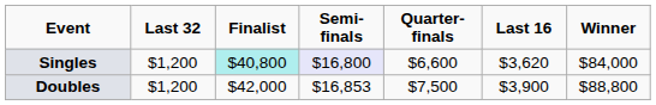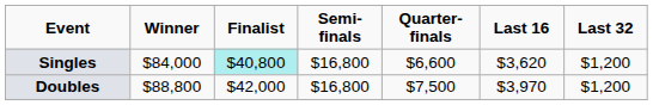columns swapped: Winner <-> Last 32
Singles | Semi-finals: lavender background -> no background
Doubles | Semi-finals: $16,853 -> $16,800
Doubles | Last 16: $3,900 -> $3,970
